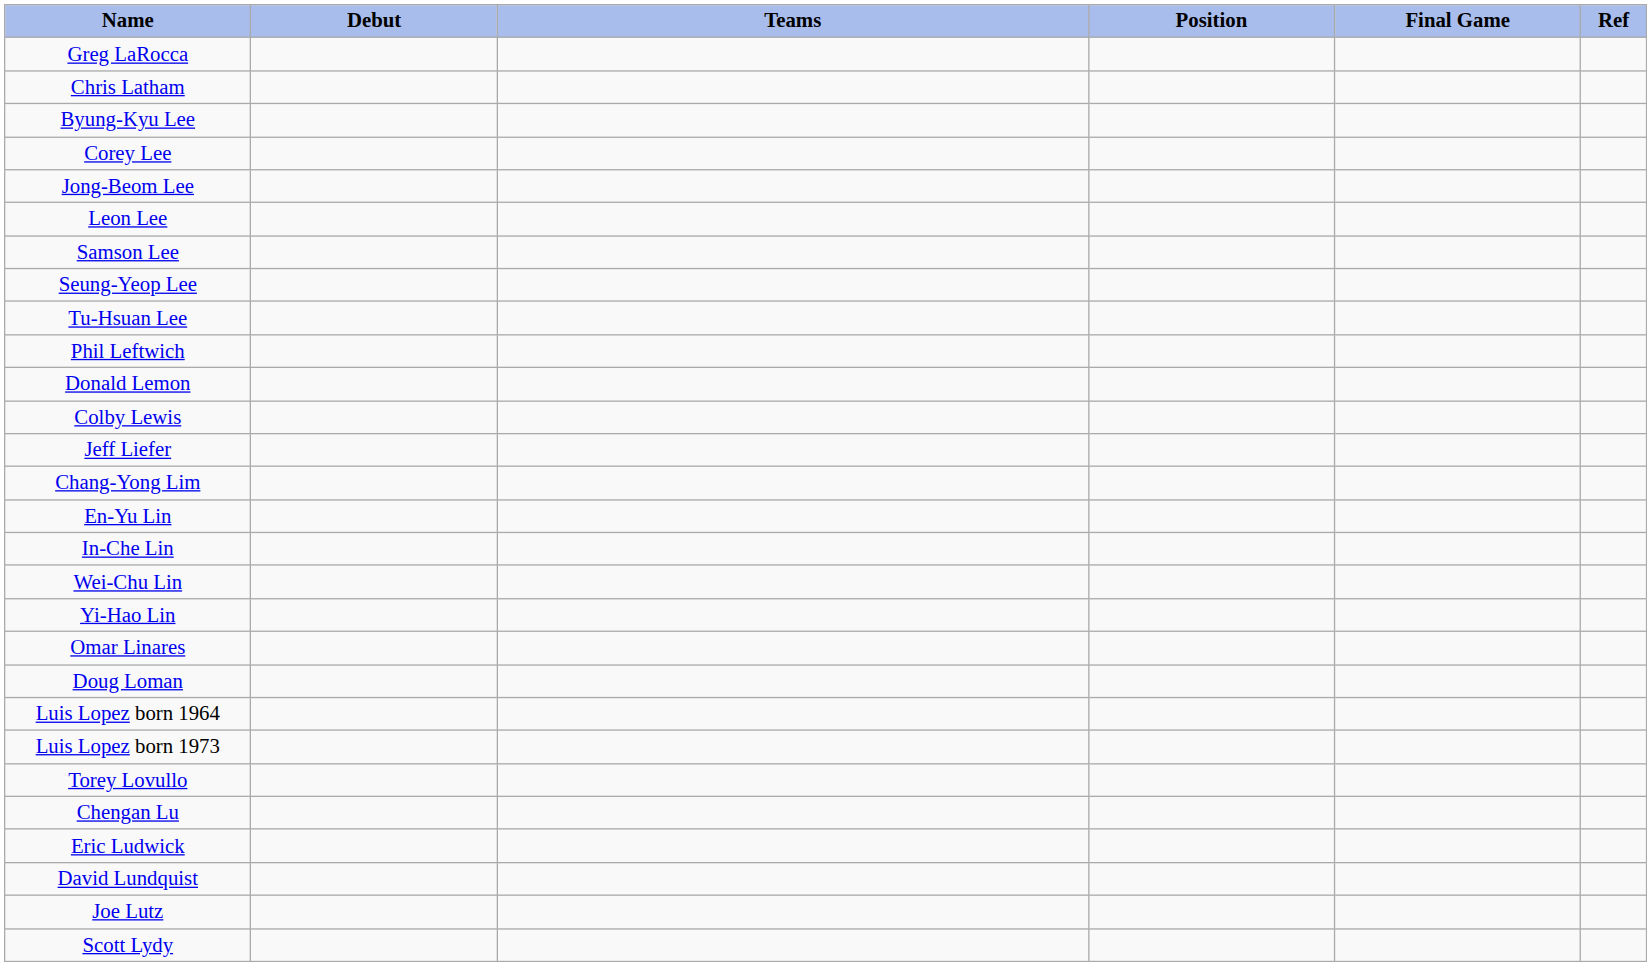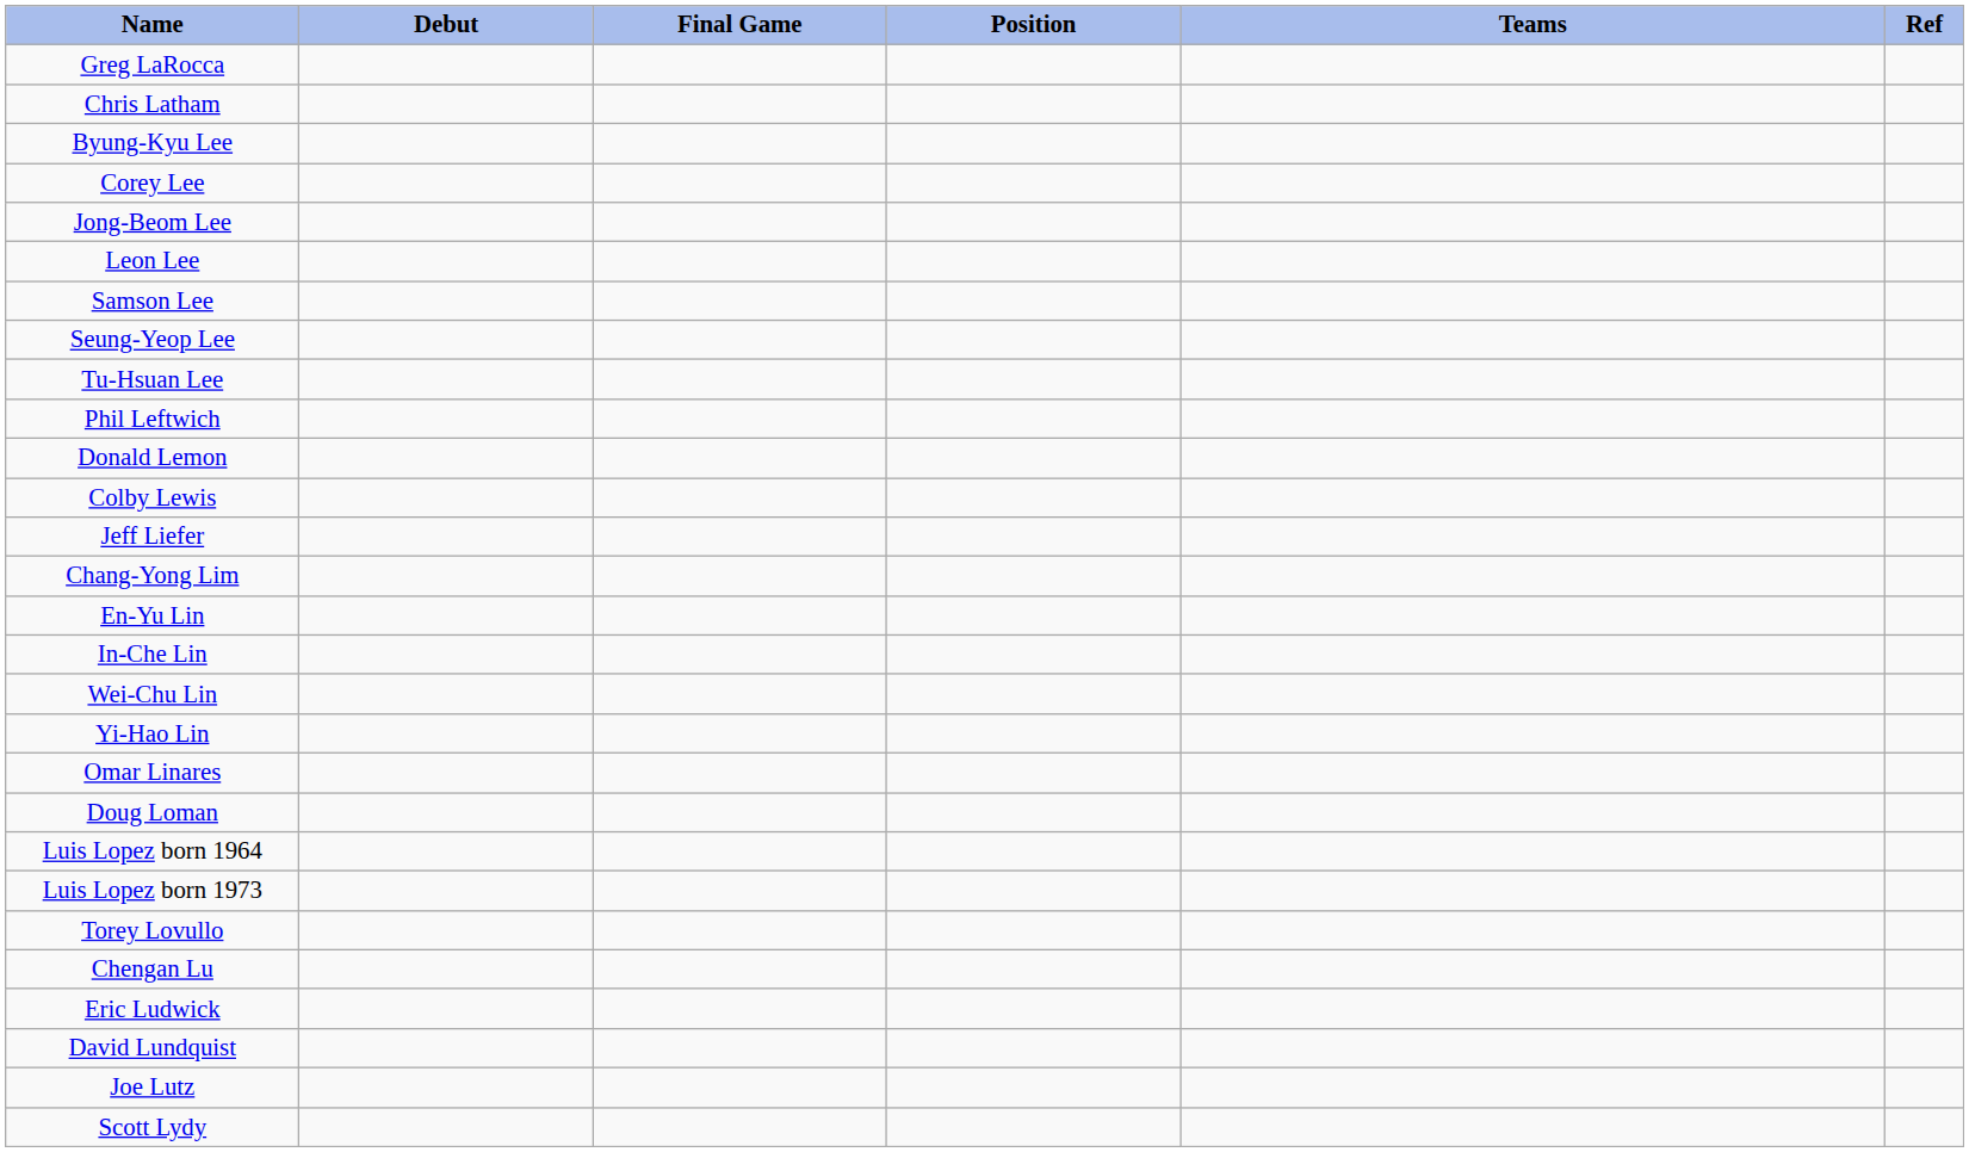columns swapped: Final Game <-> Teams
